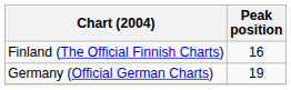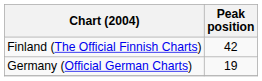Finland (The Official Finnish Charts) | Peak position: 16 -> 42
